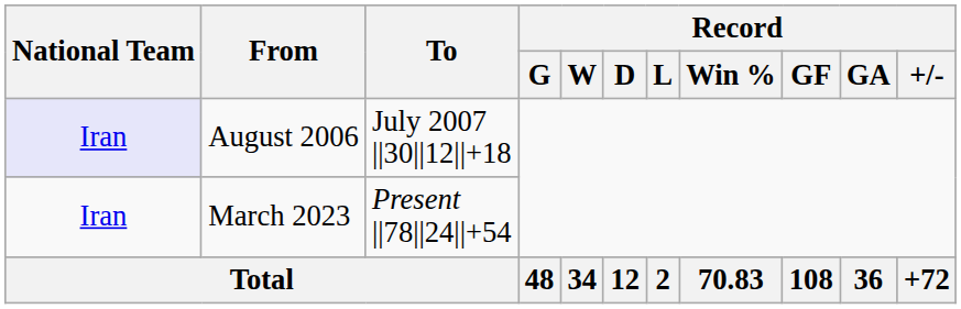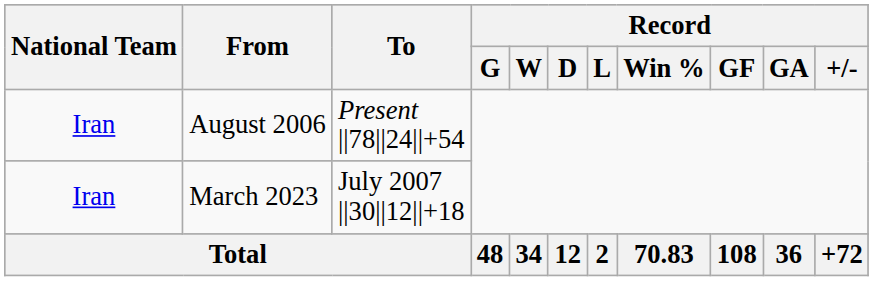August 2006 | National Team: lavender background -> no background
August 2006 | To: July 2007 ||30||12||+18 -> Present ||78||24||+54
March 2023 | To: Present ||78||24||+54 -> July 2007 ||30||12||+18
